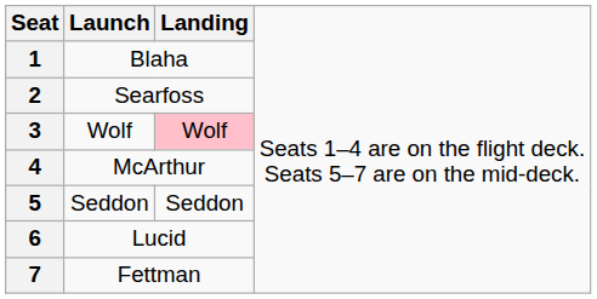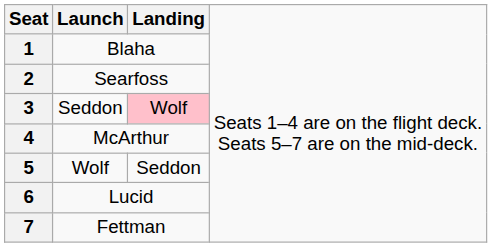3 | column 2: Wolf -> Seddon
5 | column 2: Seddon -> Wolf
